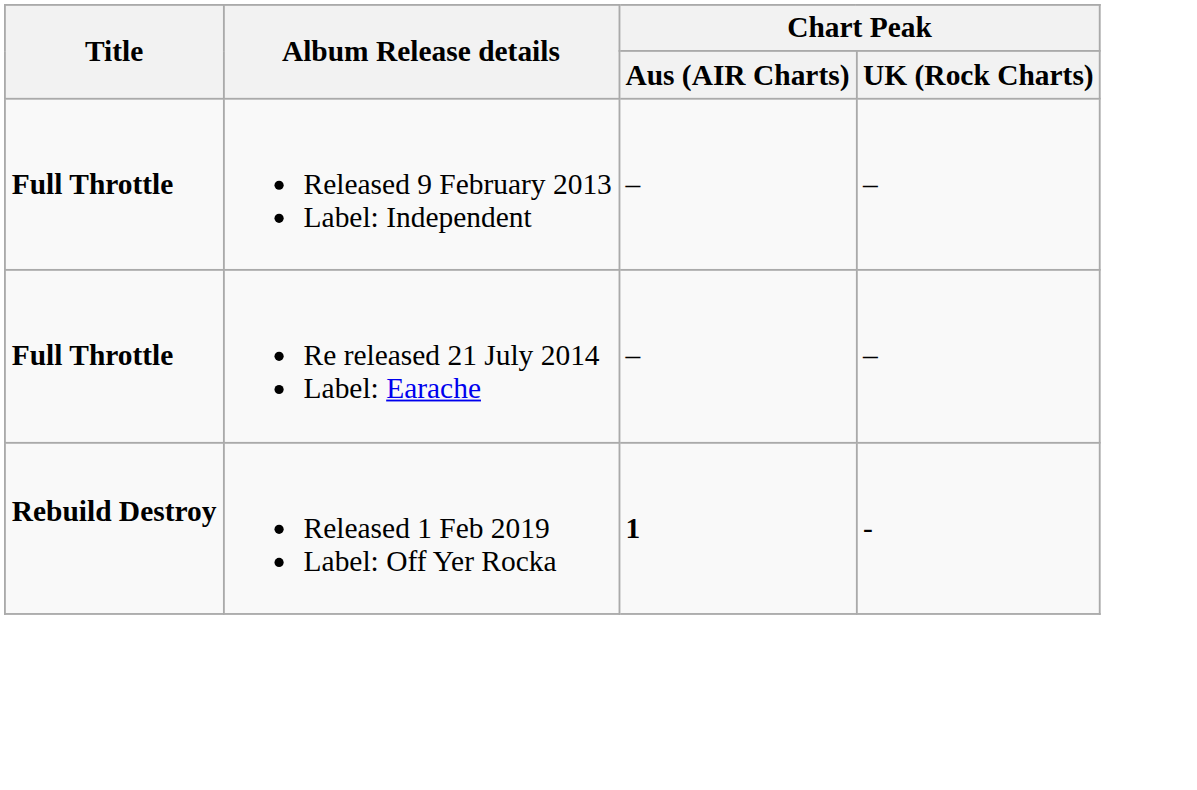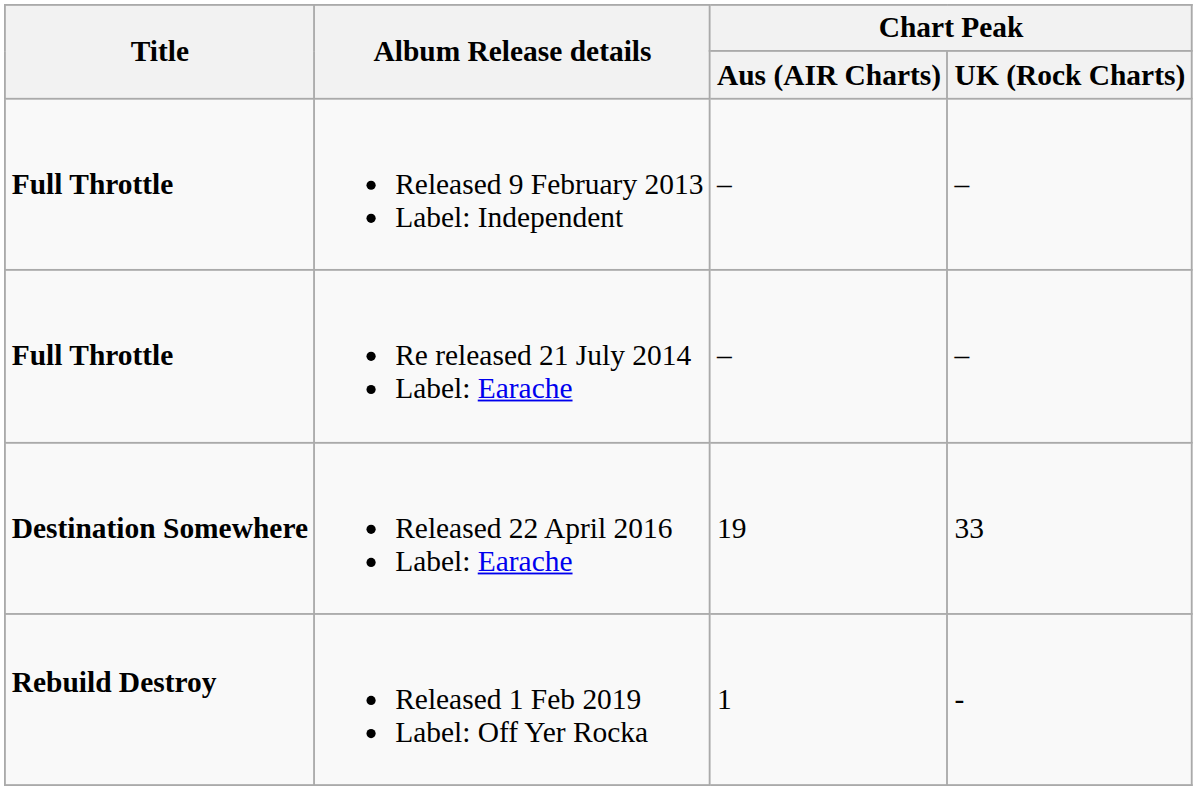+ row: Destination Somewhere | Released 22 April 2016 Label: Earache | 19 | 33
Released 1 Feb 2019 Label: Off Yer Rocka | Chart Peak / Aus (AIR Charts): bold -> normal
